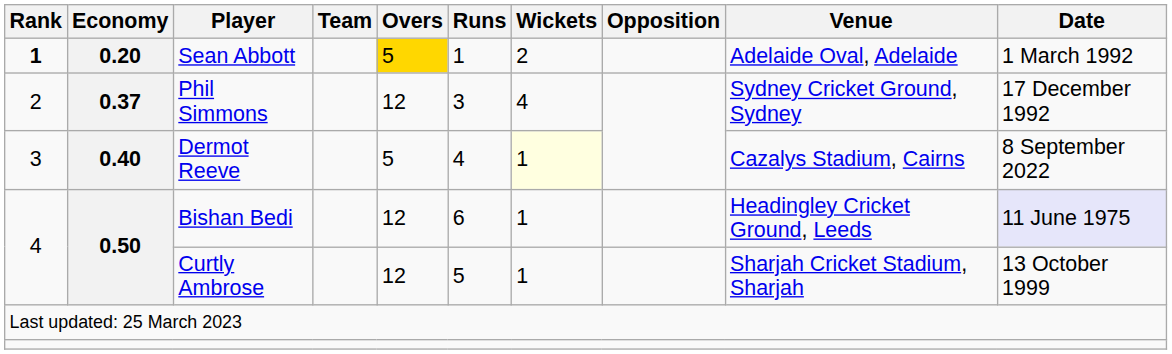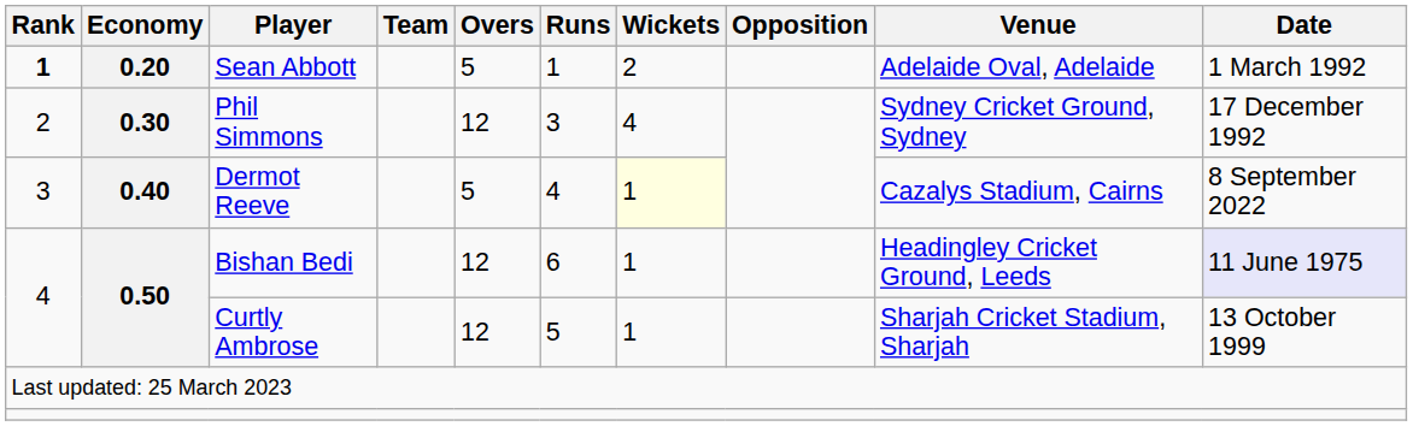Sean Abbott | Overs: gold background -> no background
Phil Simmons | Economy: 0.37 -> 0.30
